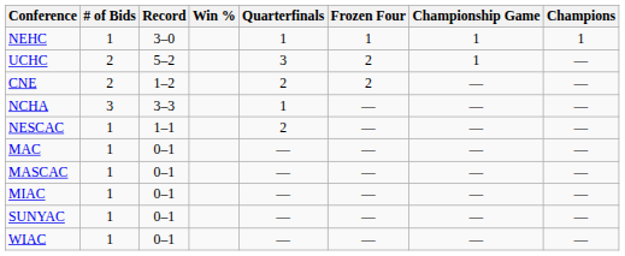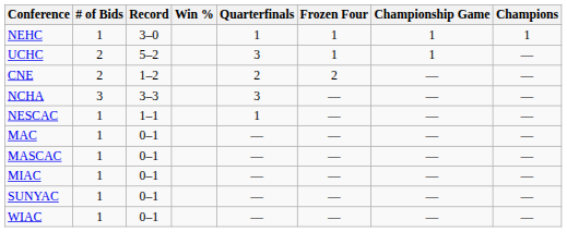UCHC | Frozen Four: 2 -> 1
NCHA | Quarterfinals: 1 -> 3
NESCAC | Quarterfinals: 2 -> 1
